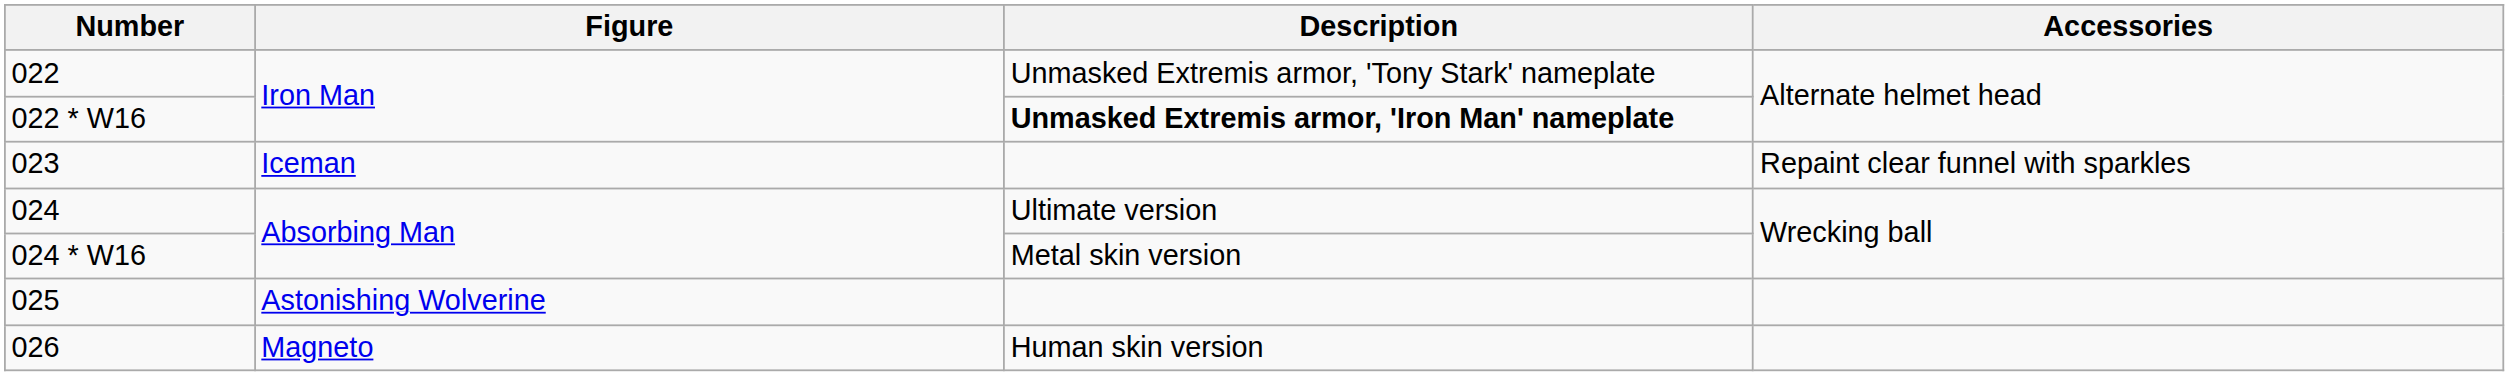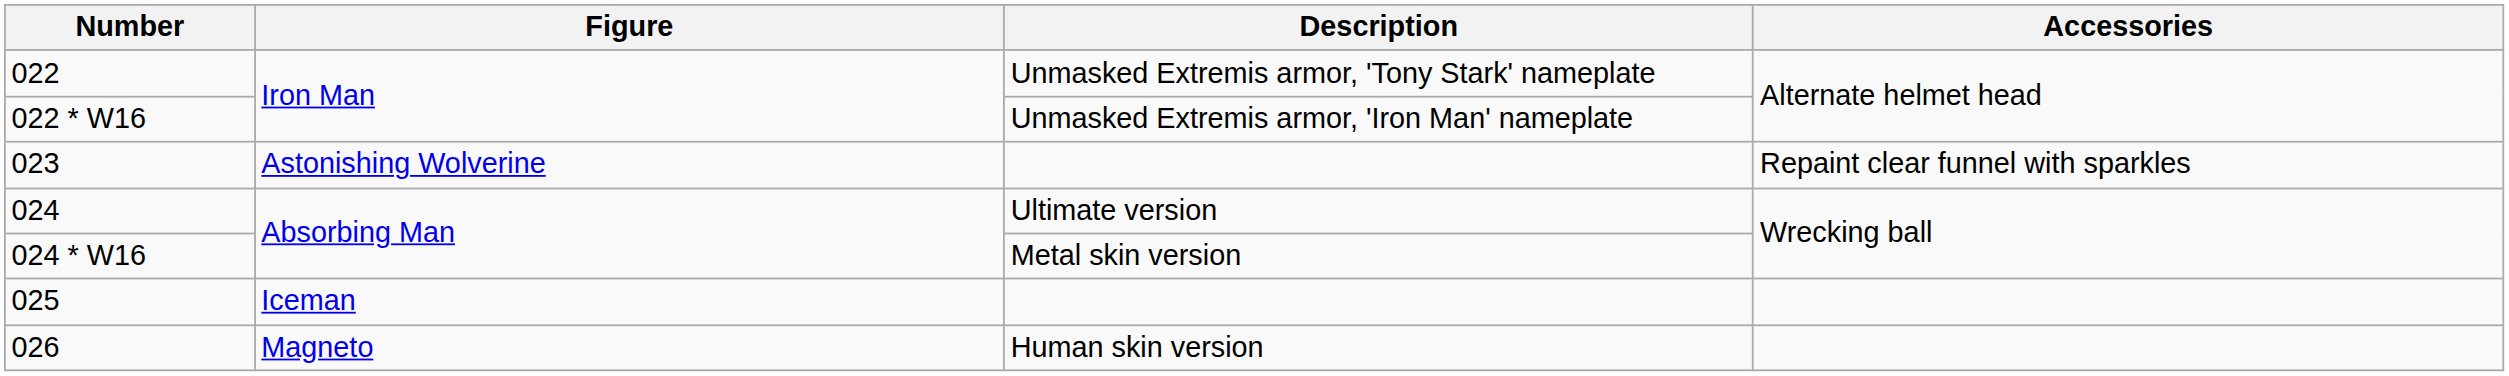022 * W16 | Description: bold -> normal
023 | Figure: Iceman -> Astonishing Wolverine
025 | Figure: Astonishing Wolverine -> Iceman
